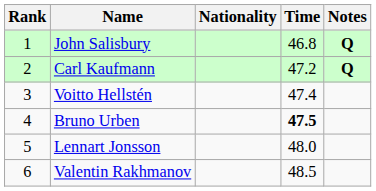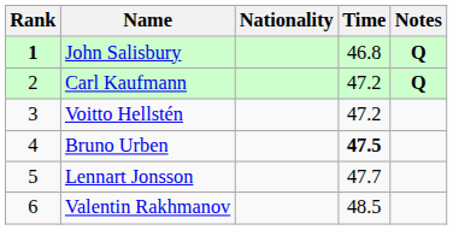John Salisbury | Rank: normal -> bold
Voitto Hellstén | Time: 47.4 -> 47.2
Lennart Jonsson | Time: 48.0 -> 47.7
